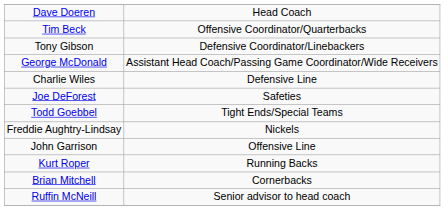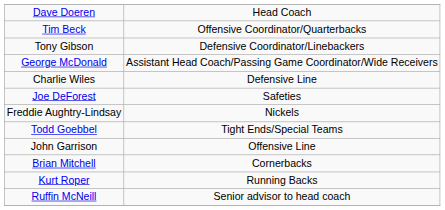rows swapped: Todd Goebbel <-> Freddie Aughtry-Lindsay
rows swapped: Kurt Roper <-> Brian Mitchell
